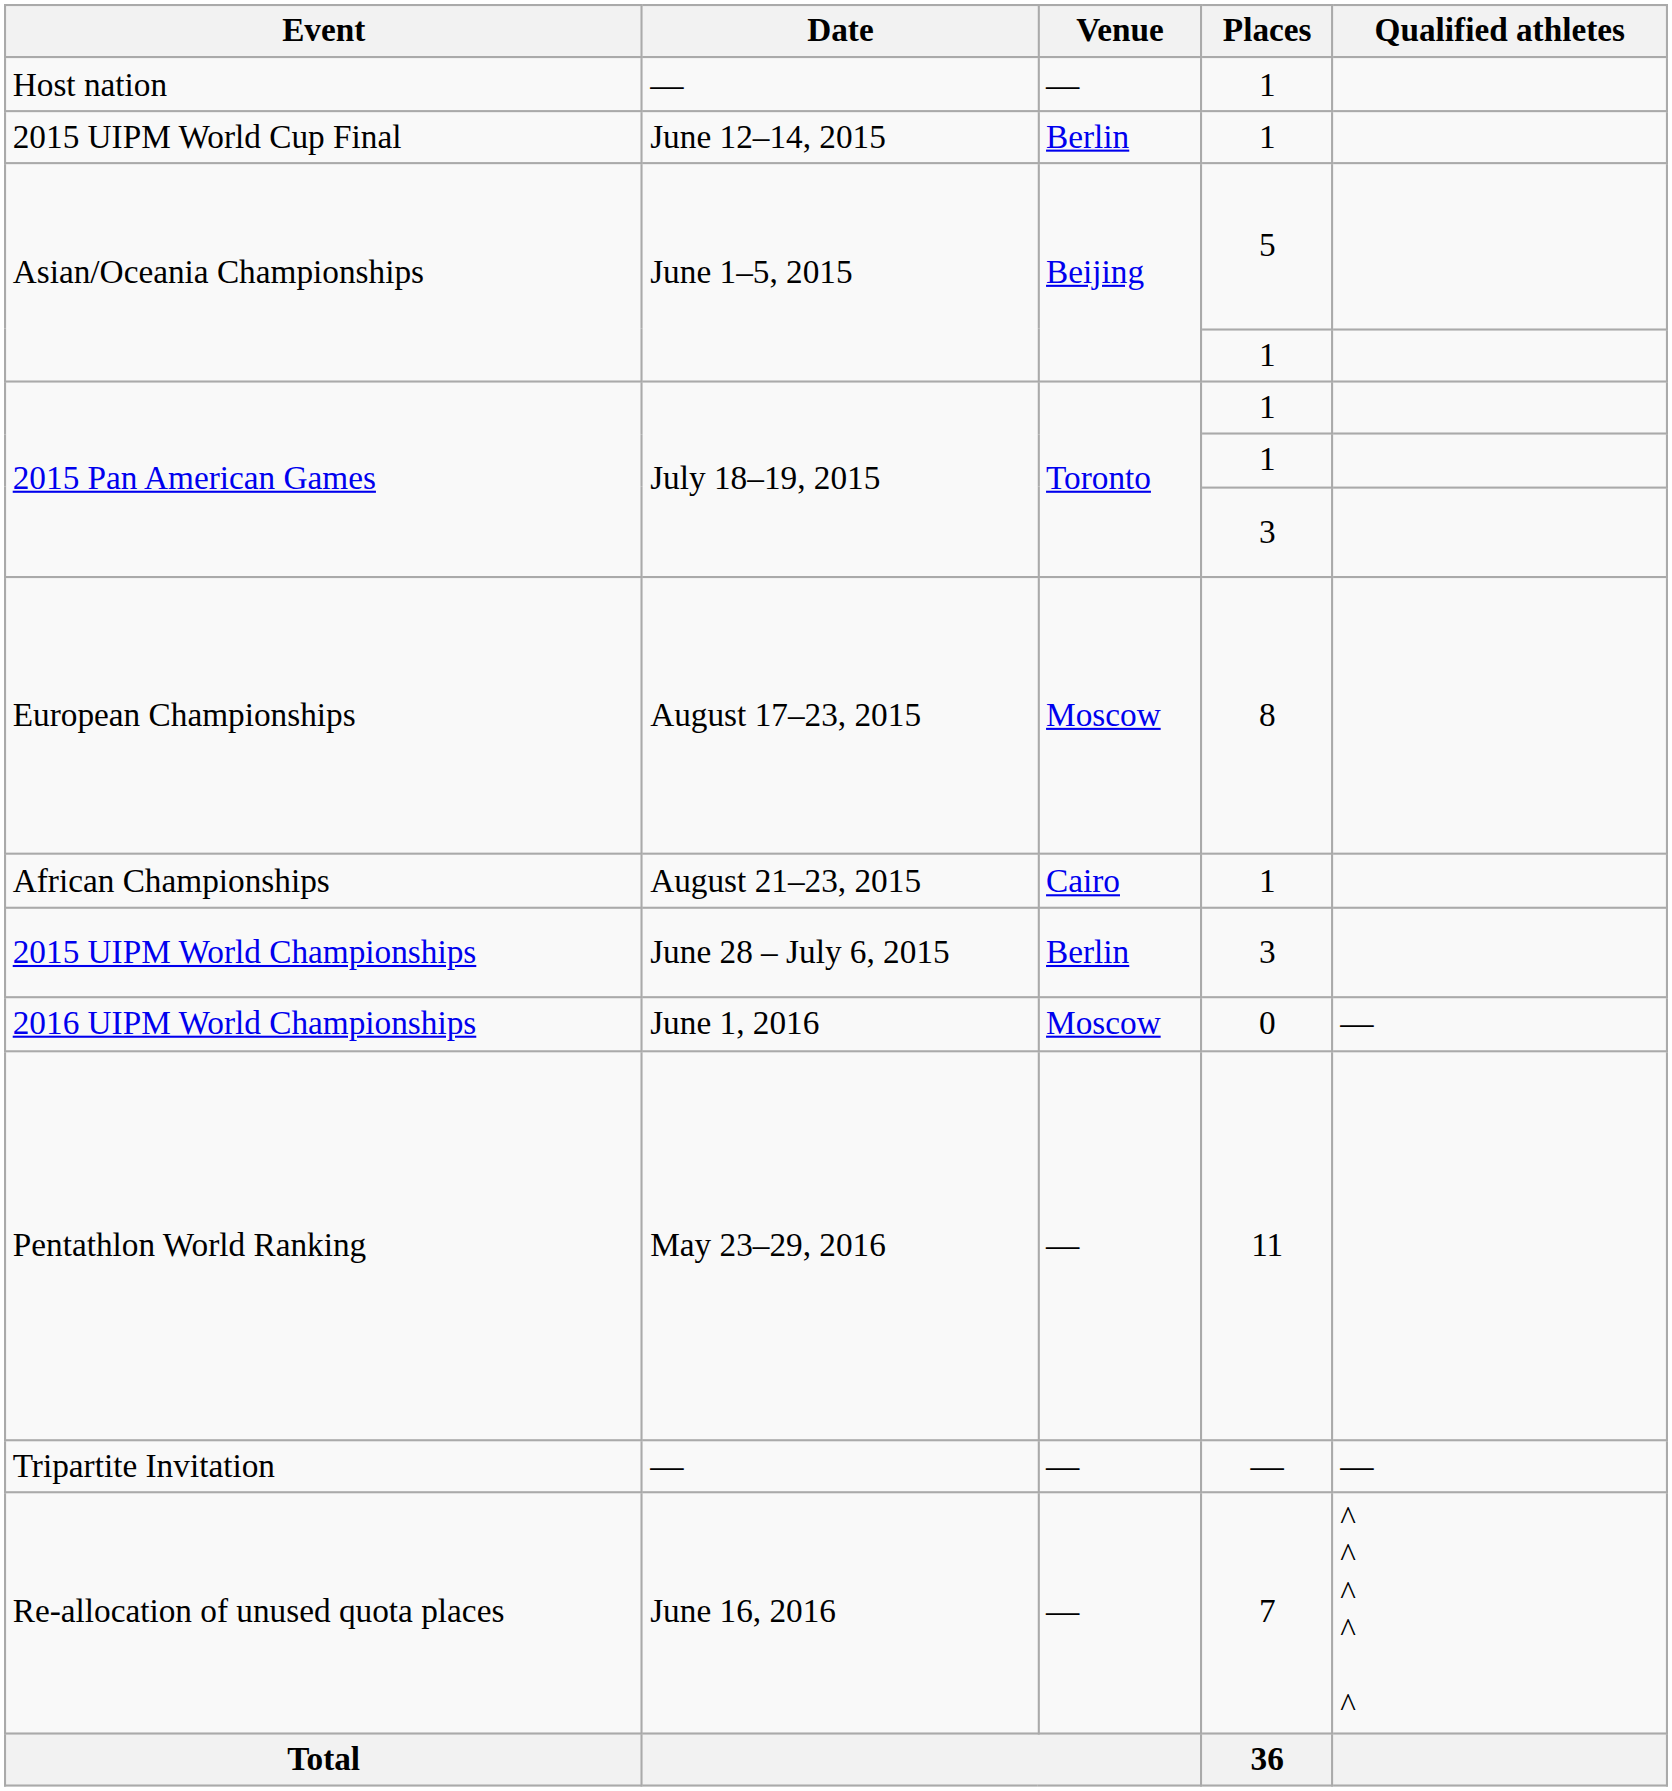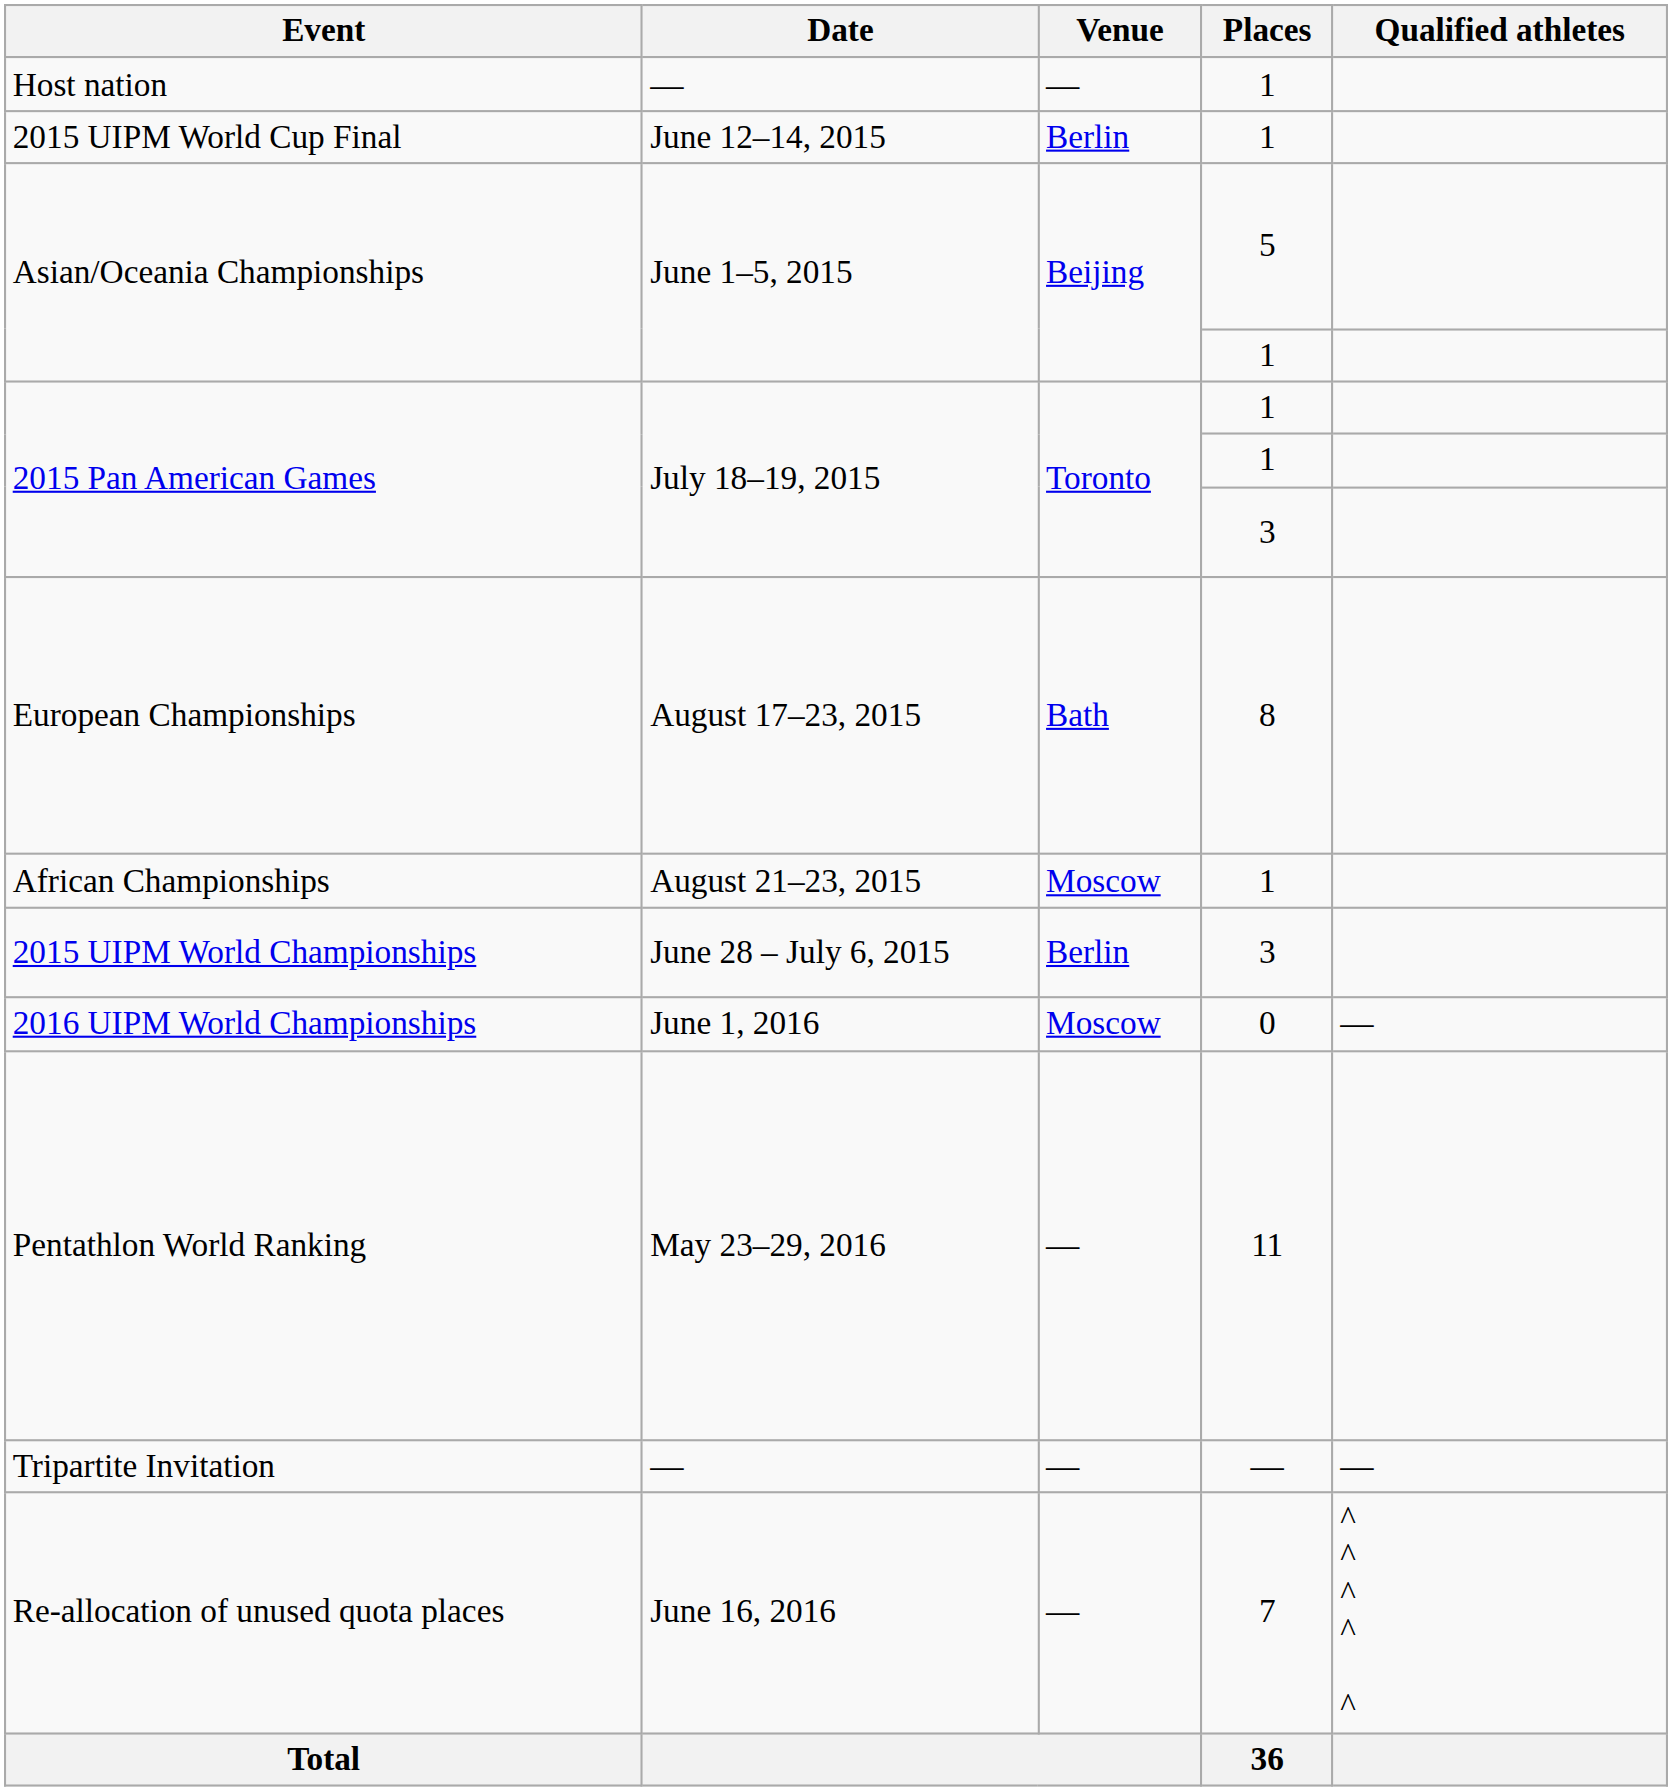European Championships | Venue: Moscow -> Bath
African Championships | Venue: Cairo -> Moscow
